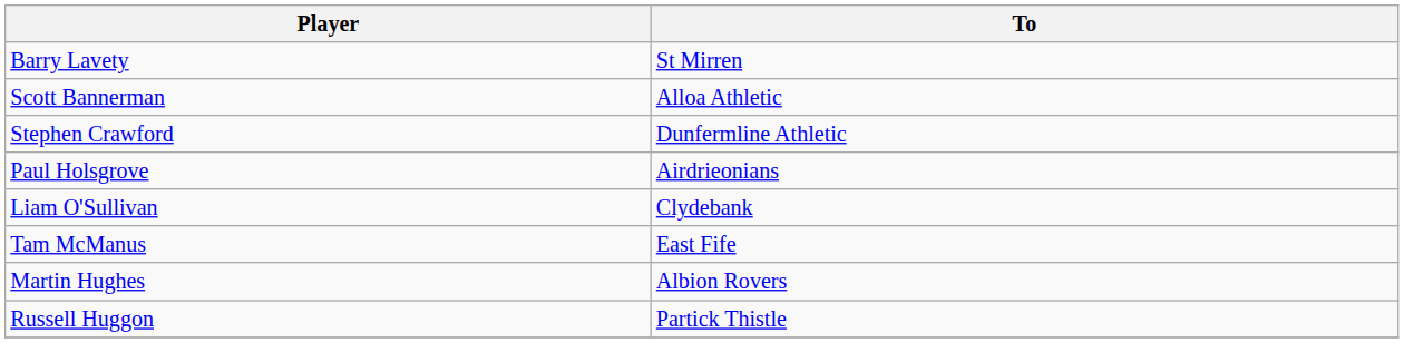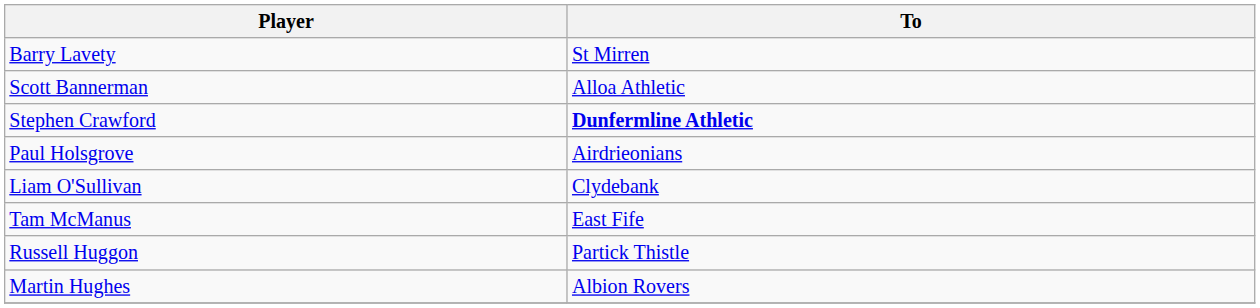Stephen Crawford | To: normal -> bold
rows swapped: Martin Hughes <-> Russell Huggon
